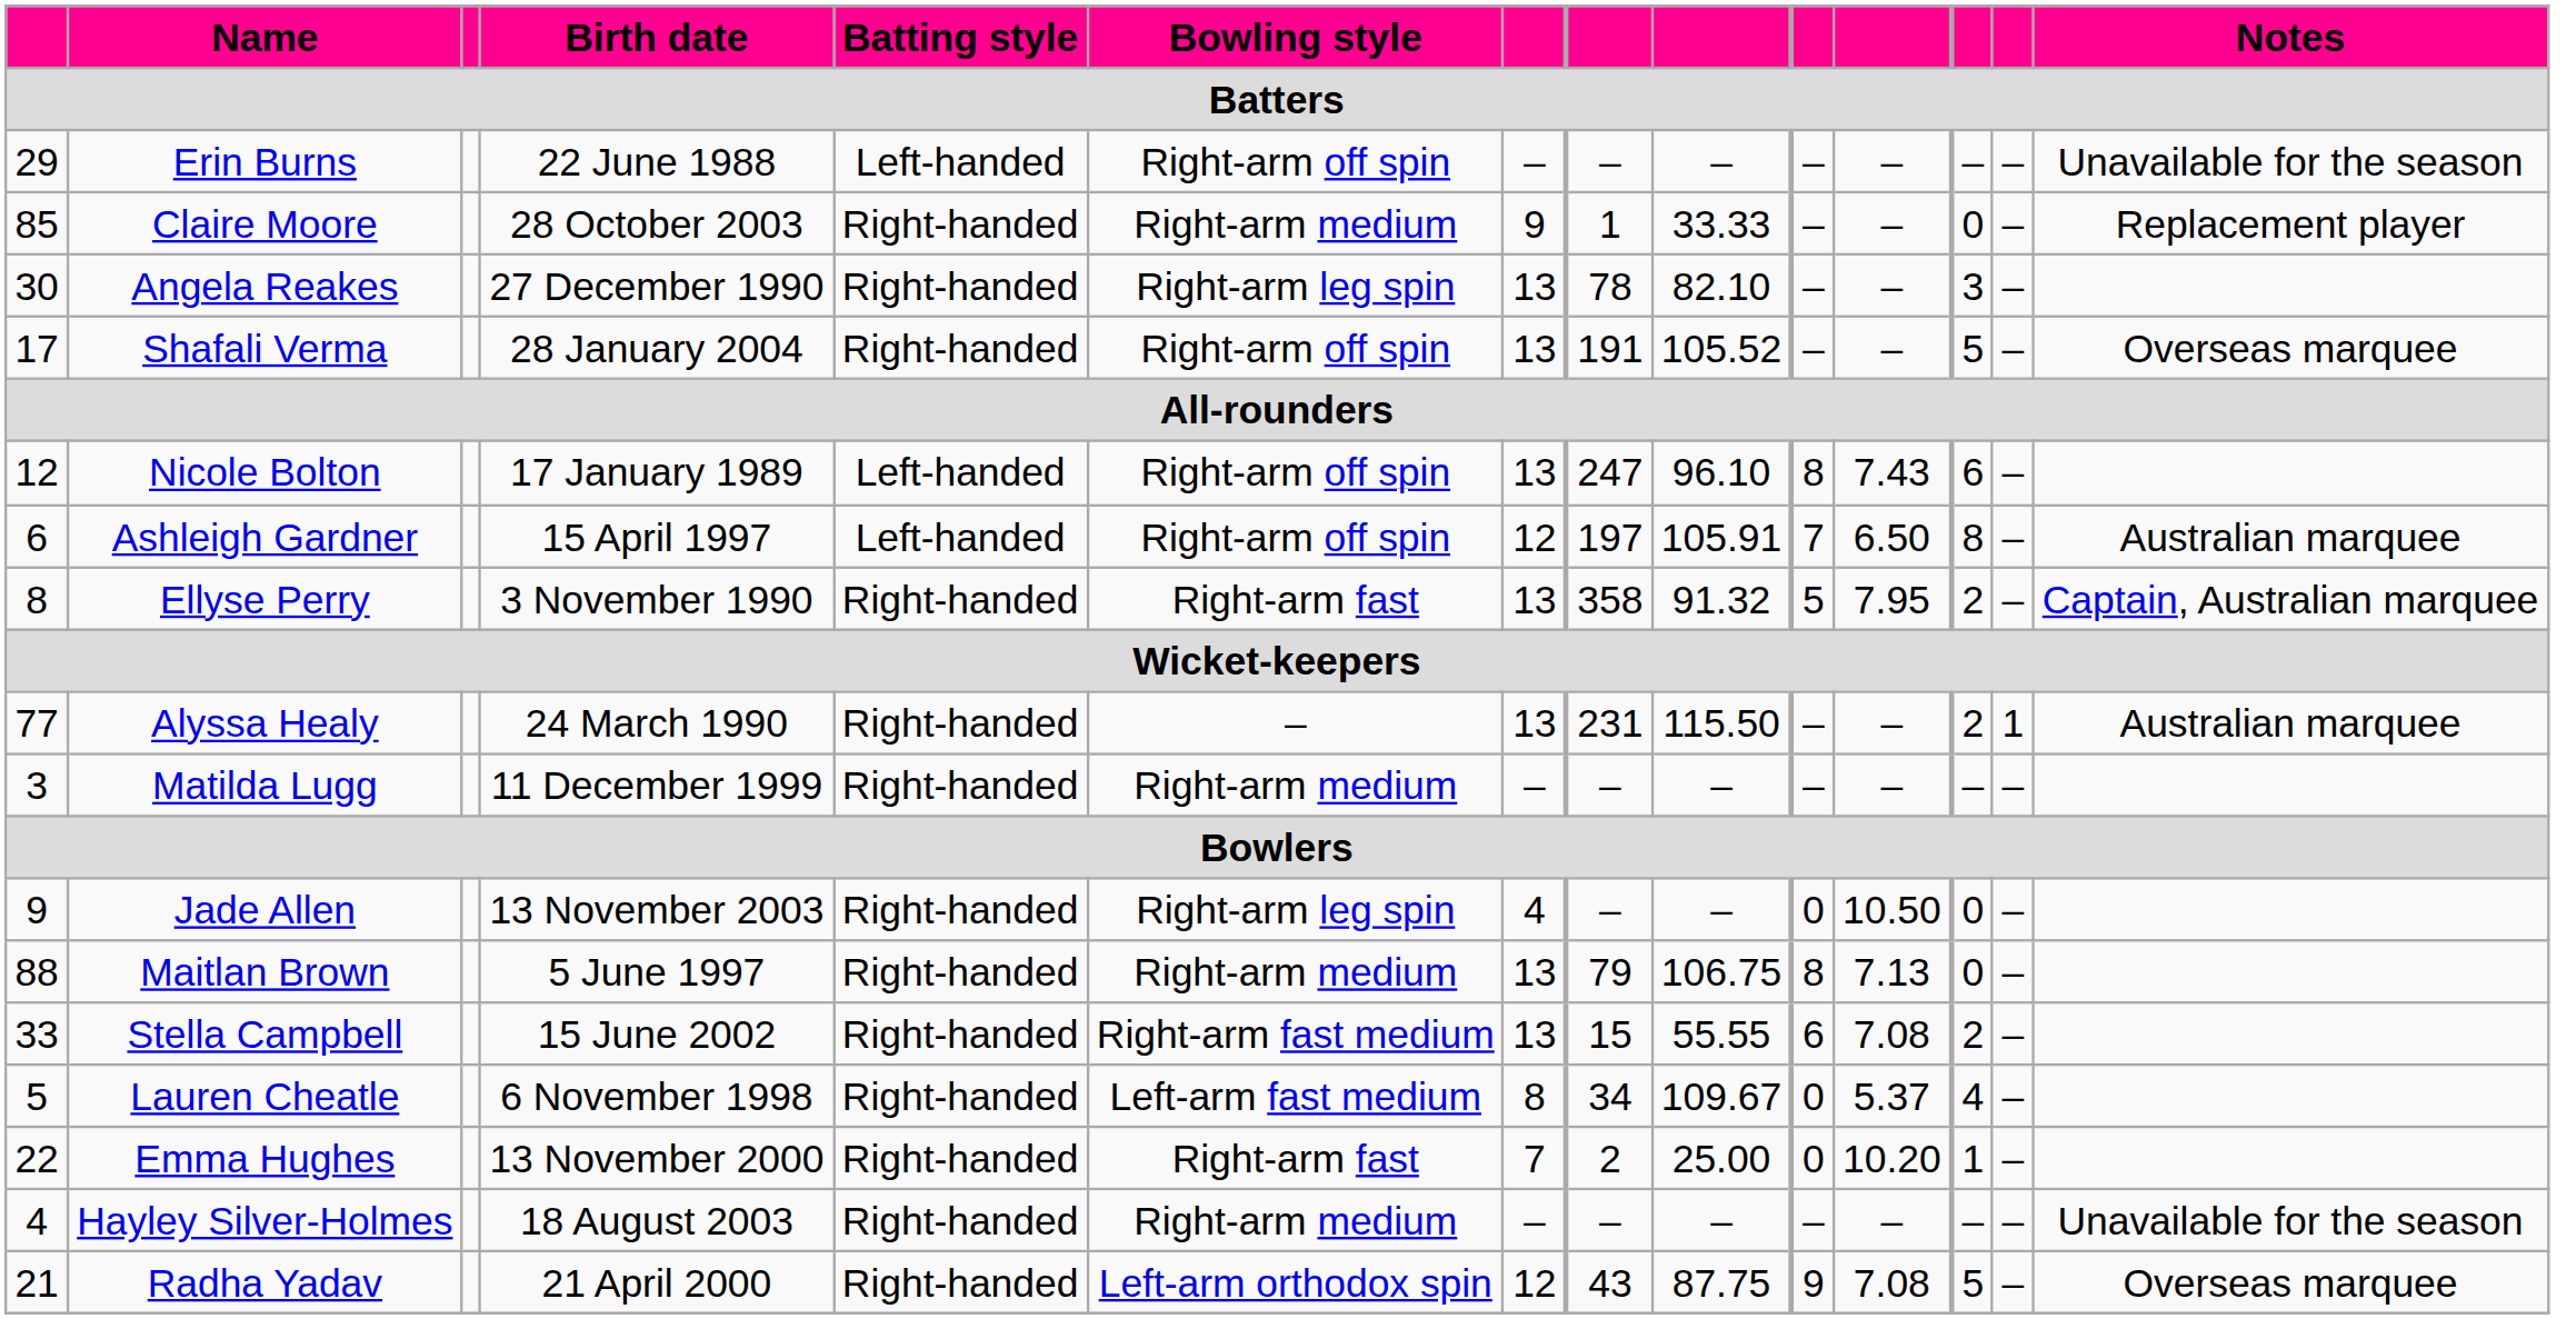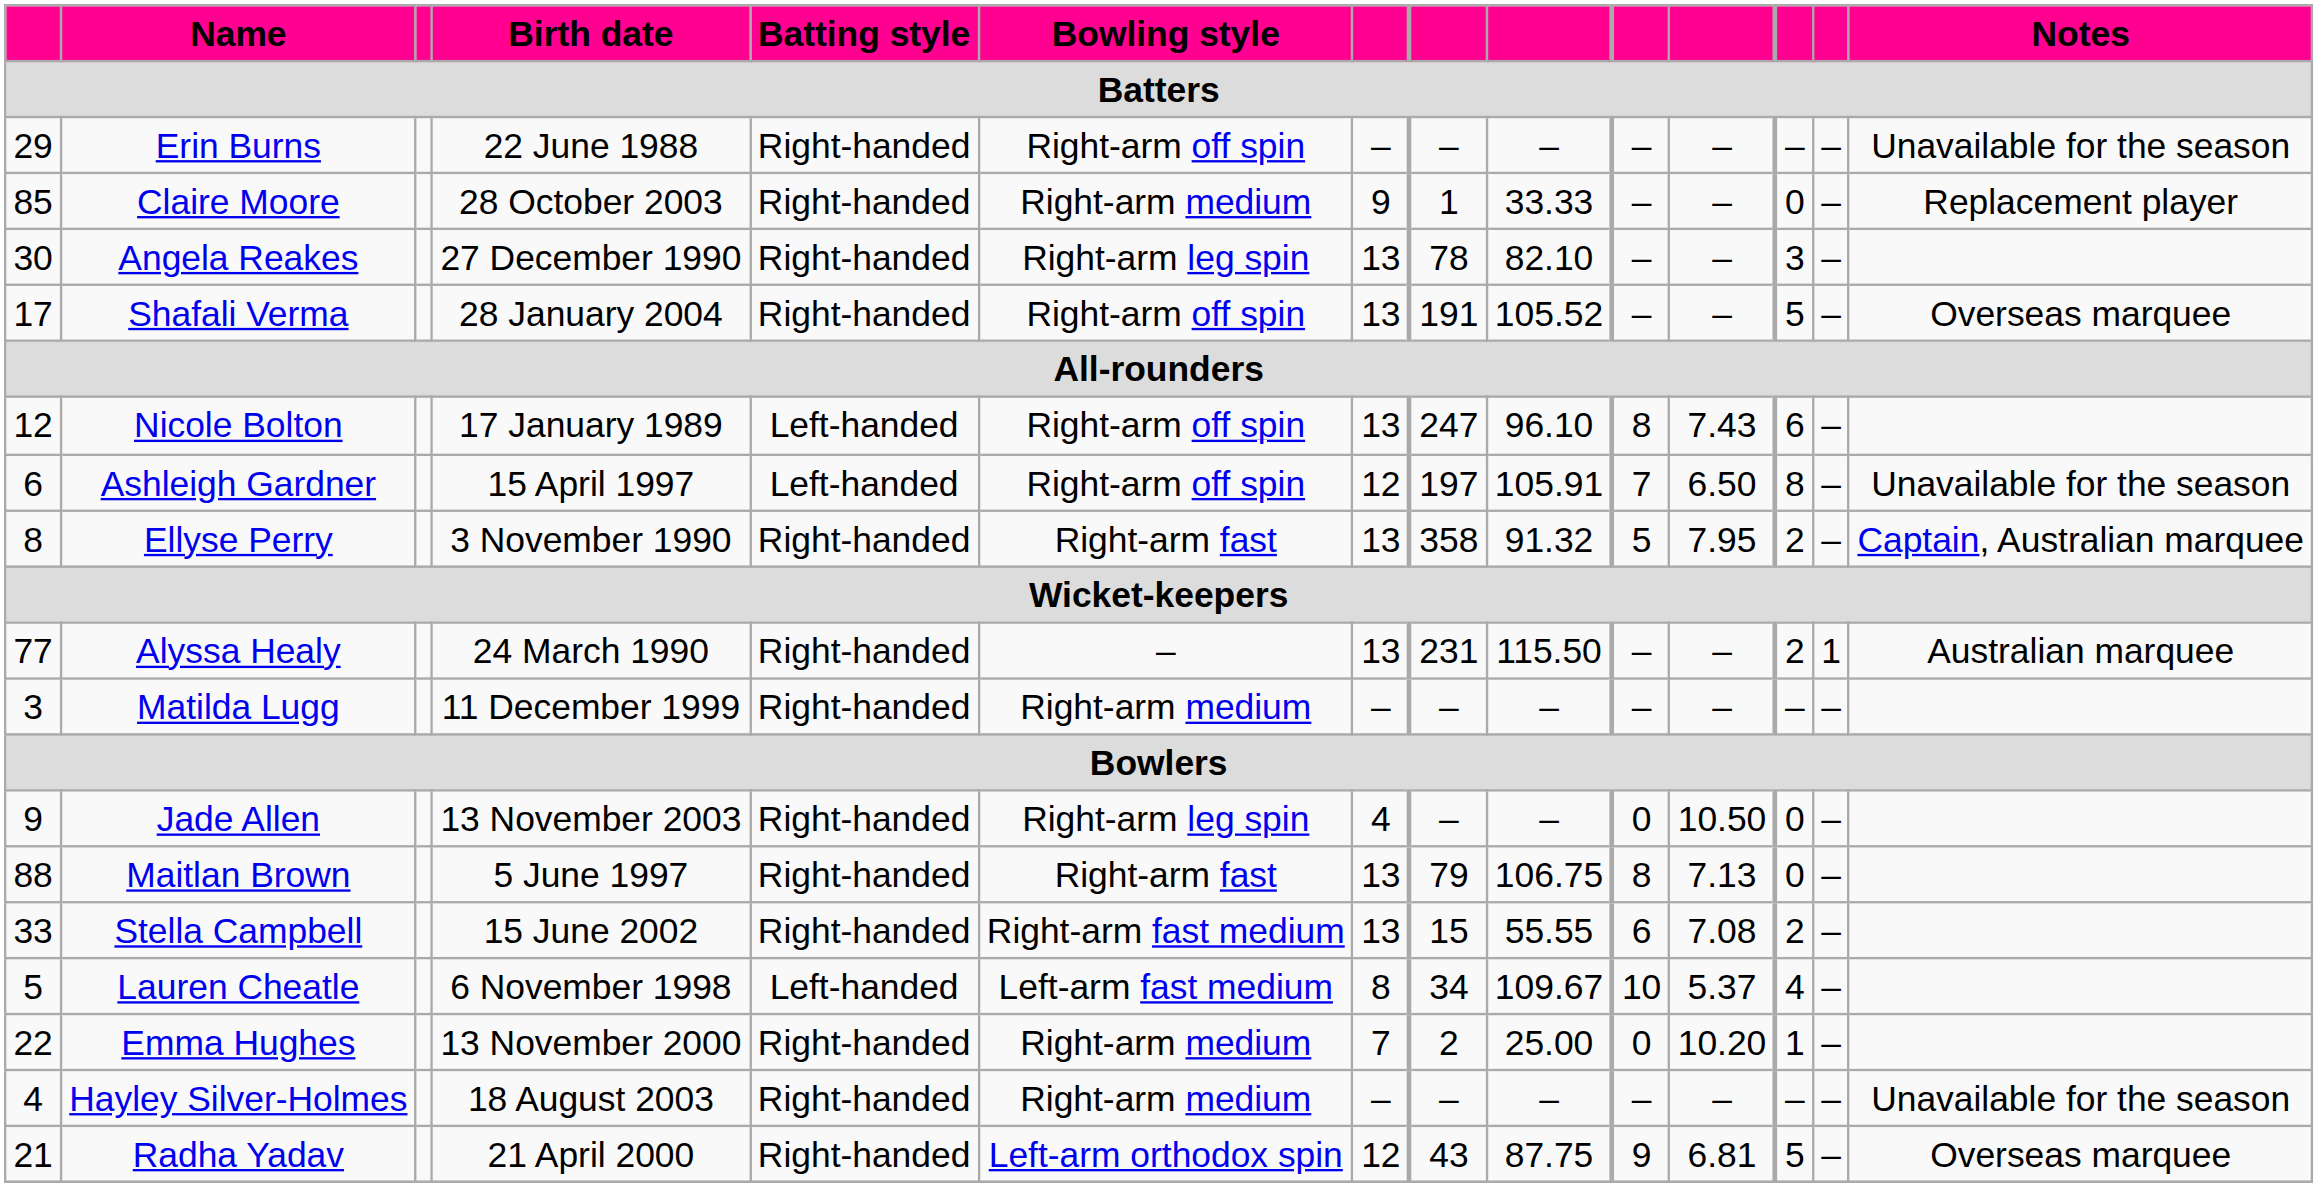Erin Burns | Batting style: Left-handed -> Right-handed
Ashleigh Gardner | Notes: Australian marquee -> Unavailable for the season
Maitlan Brown | Bowling style: Right-arm medium -> Right-arm fast
Lauren Cheatle | Batting style: Right-handed -> Left-handed
Lauren Cheatle | column 10: 0 -> 10
Emma Hughes | Bowling style: Right-arm fast -> Right-arm medium
Radha Yadav | column 11: 7.08 -> 6.81
